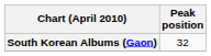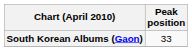South Korean Albums (Gaon) | Peak position: 32 -> 33
